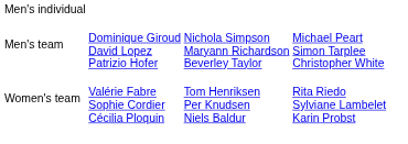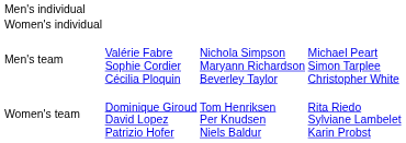+ row: Women's individual
Men's team | column 2: Dominique Giroud David Lopez Patrizio Hofer -> Valérie Fabre Sophie Cordier Cécilia Ploquin
Women's team | column 2: Valérie Fabre Sophie Cordier Cécilia Ploquin -> Dominique Giroud David Lopez Patrizio Hofer
